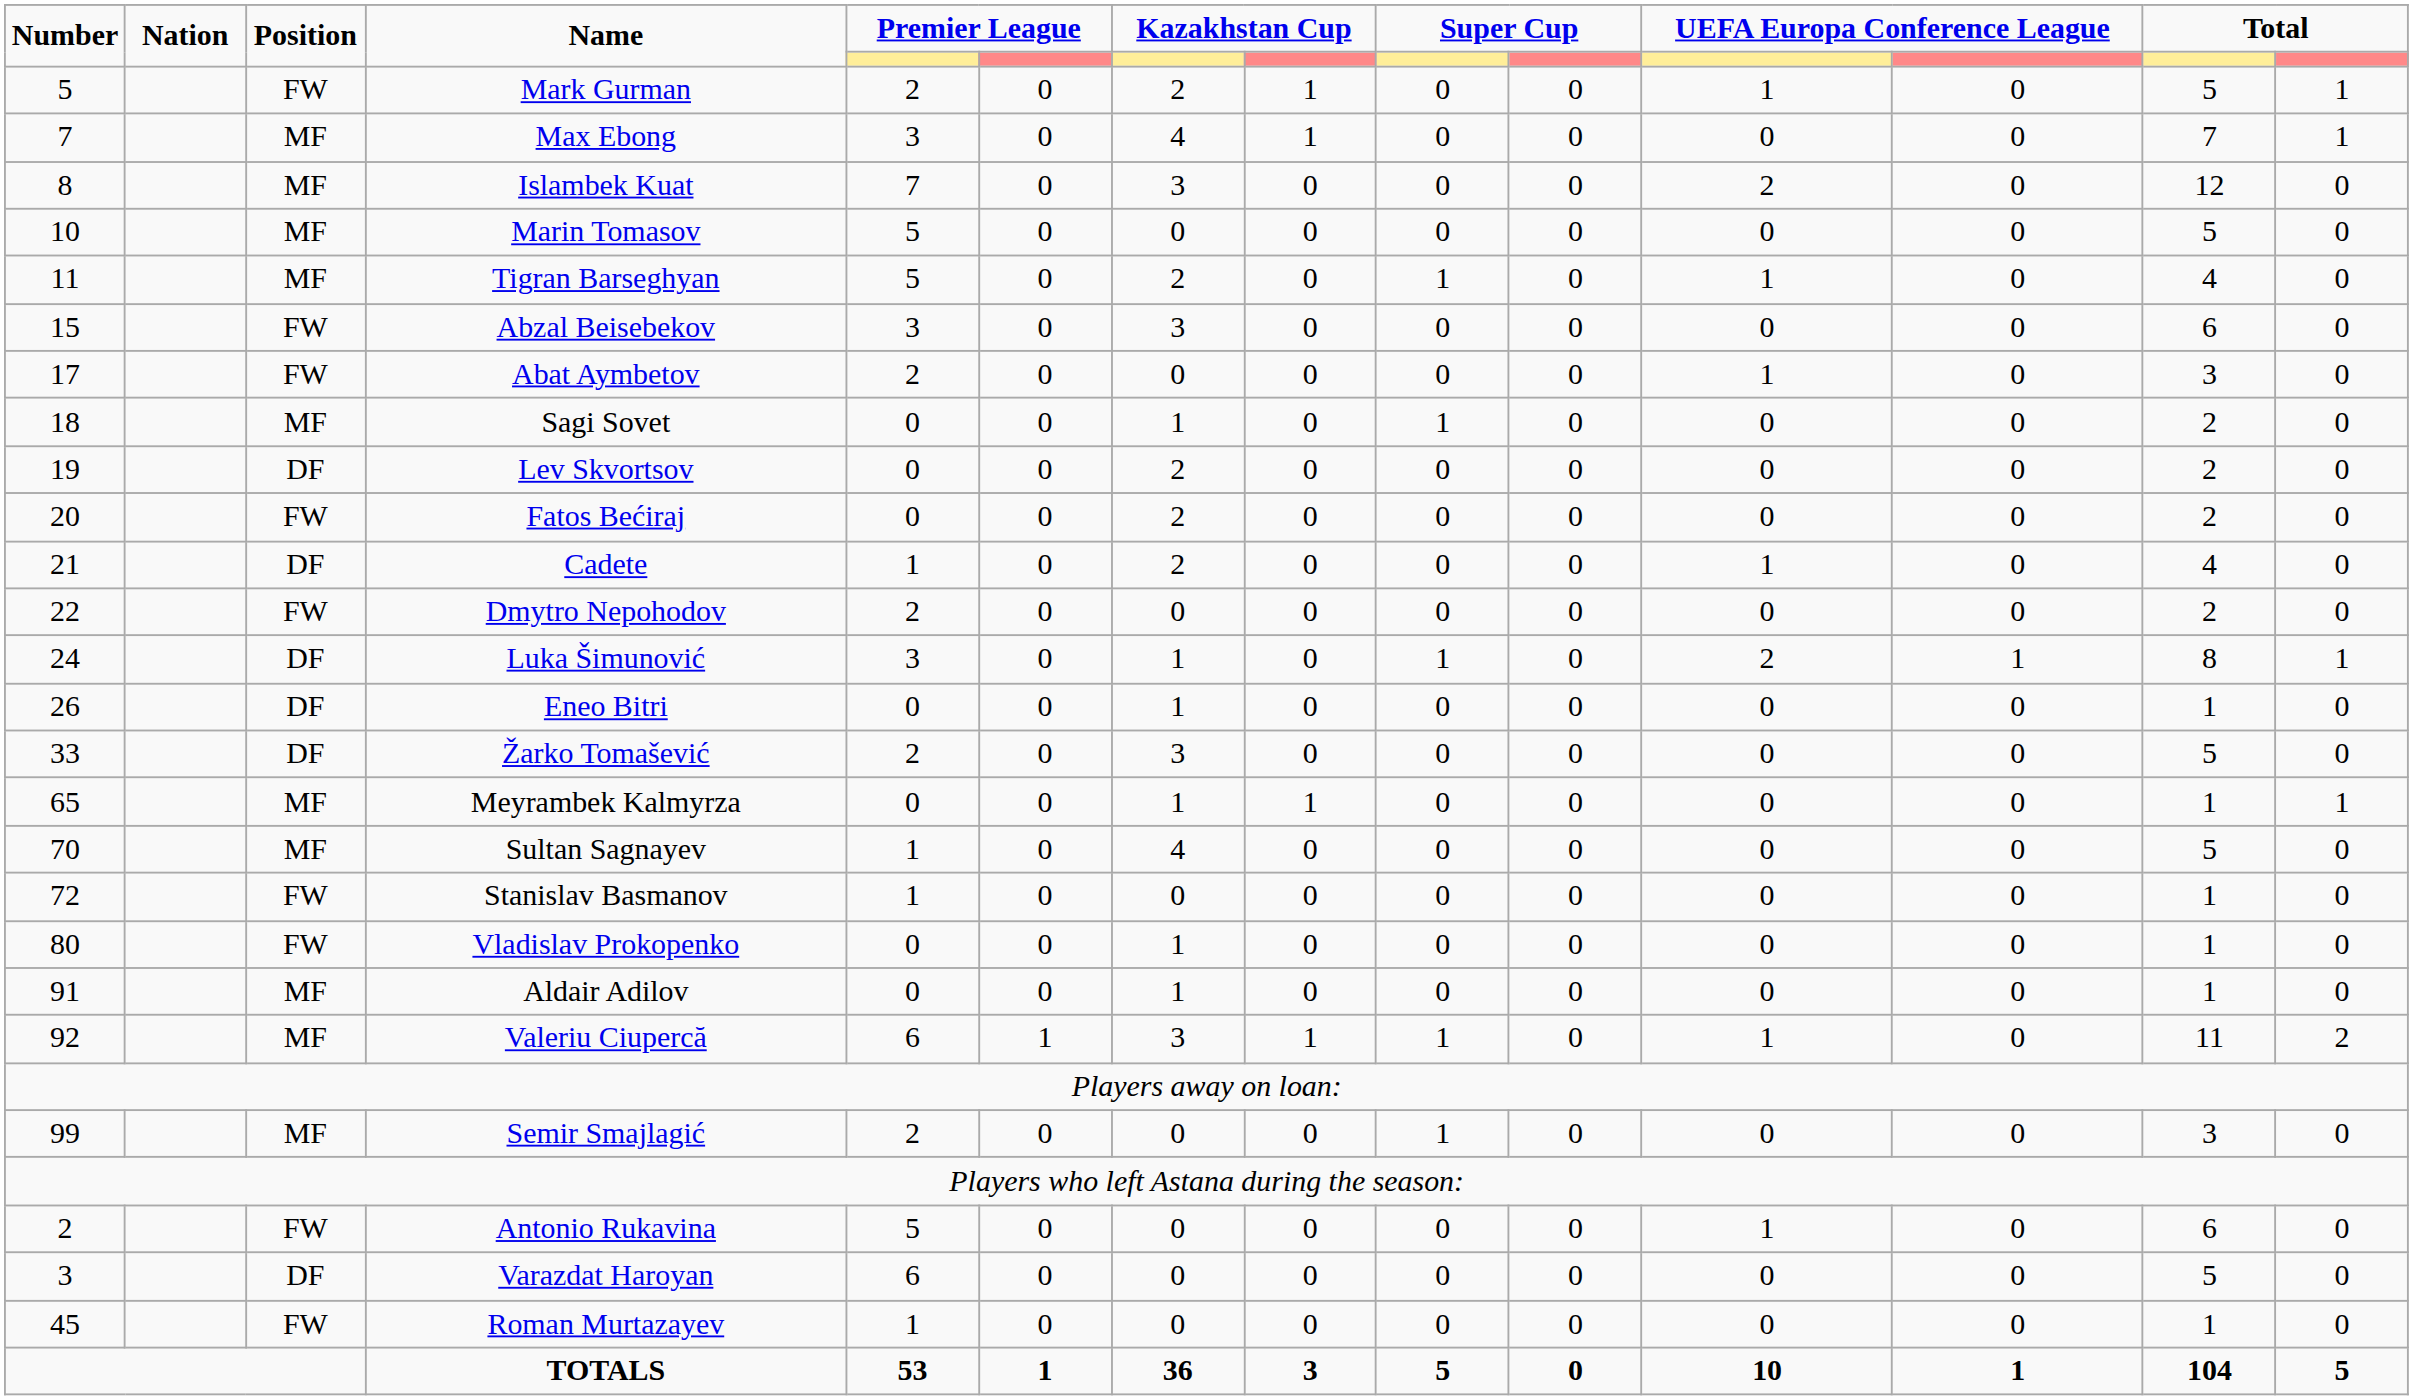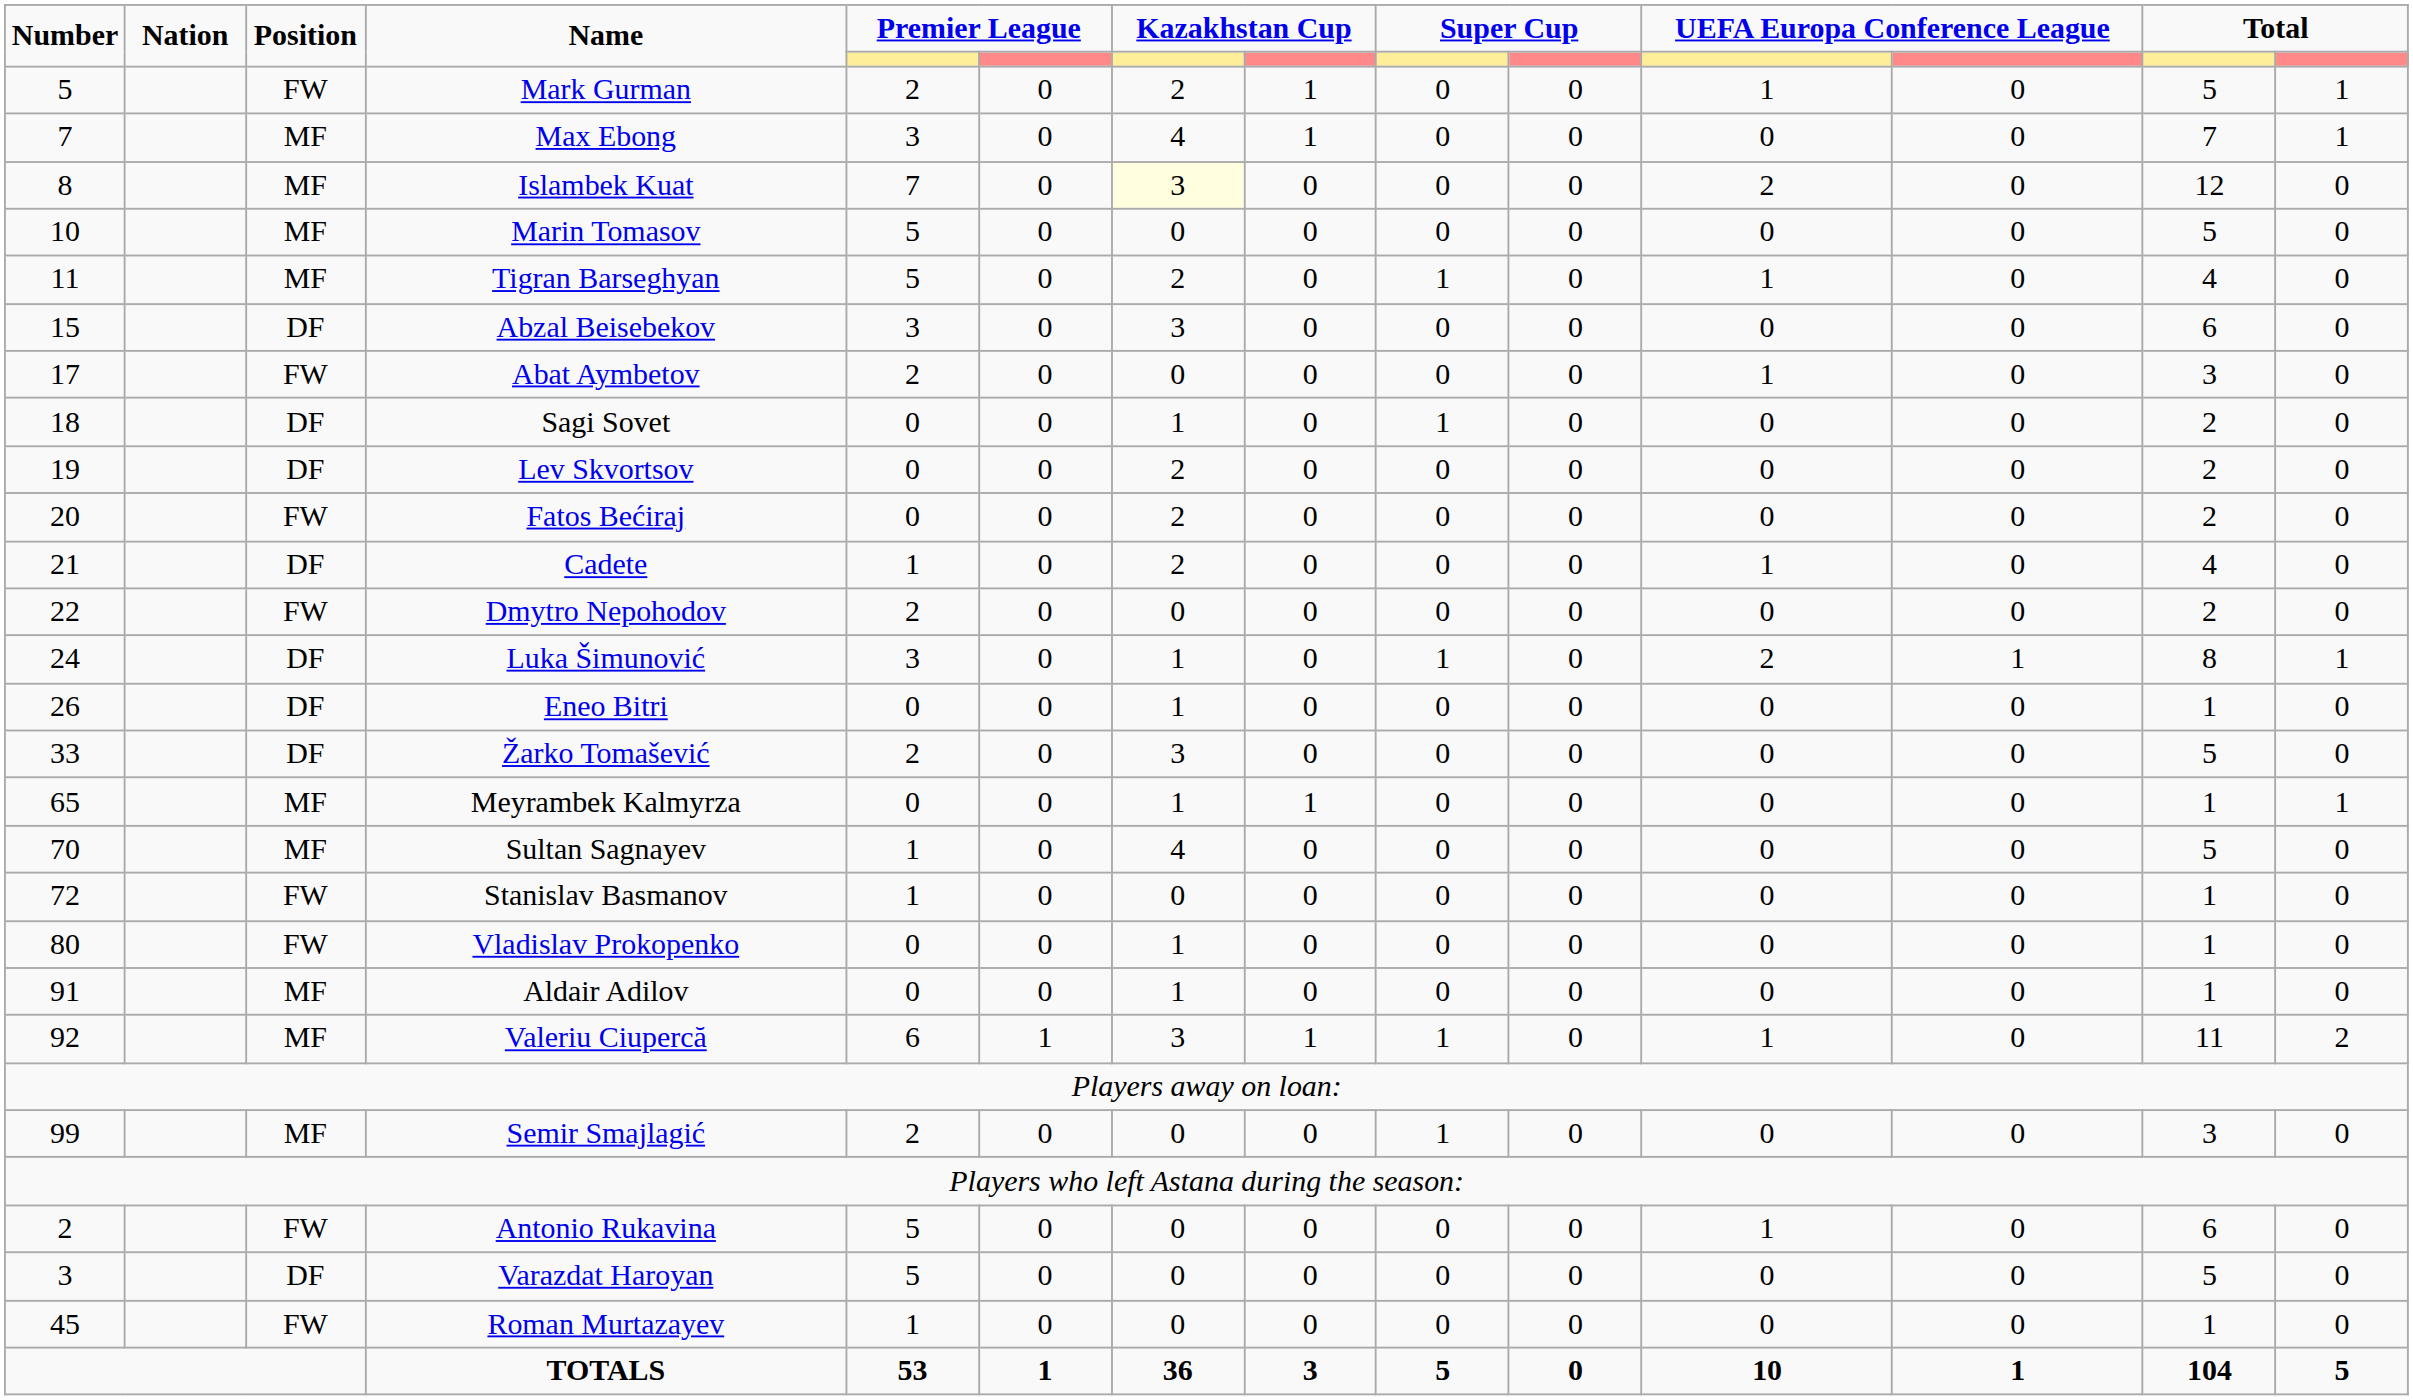Islambek Kuat | column 7: no background -> lightyellow background
Abzal Beisebekov | Position: FW -> DF
Sagi Sovet | Position: MF -> DF
Varazdat Haroyan | column 5: 6 -> 5
